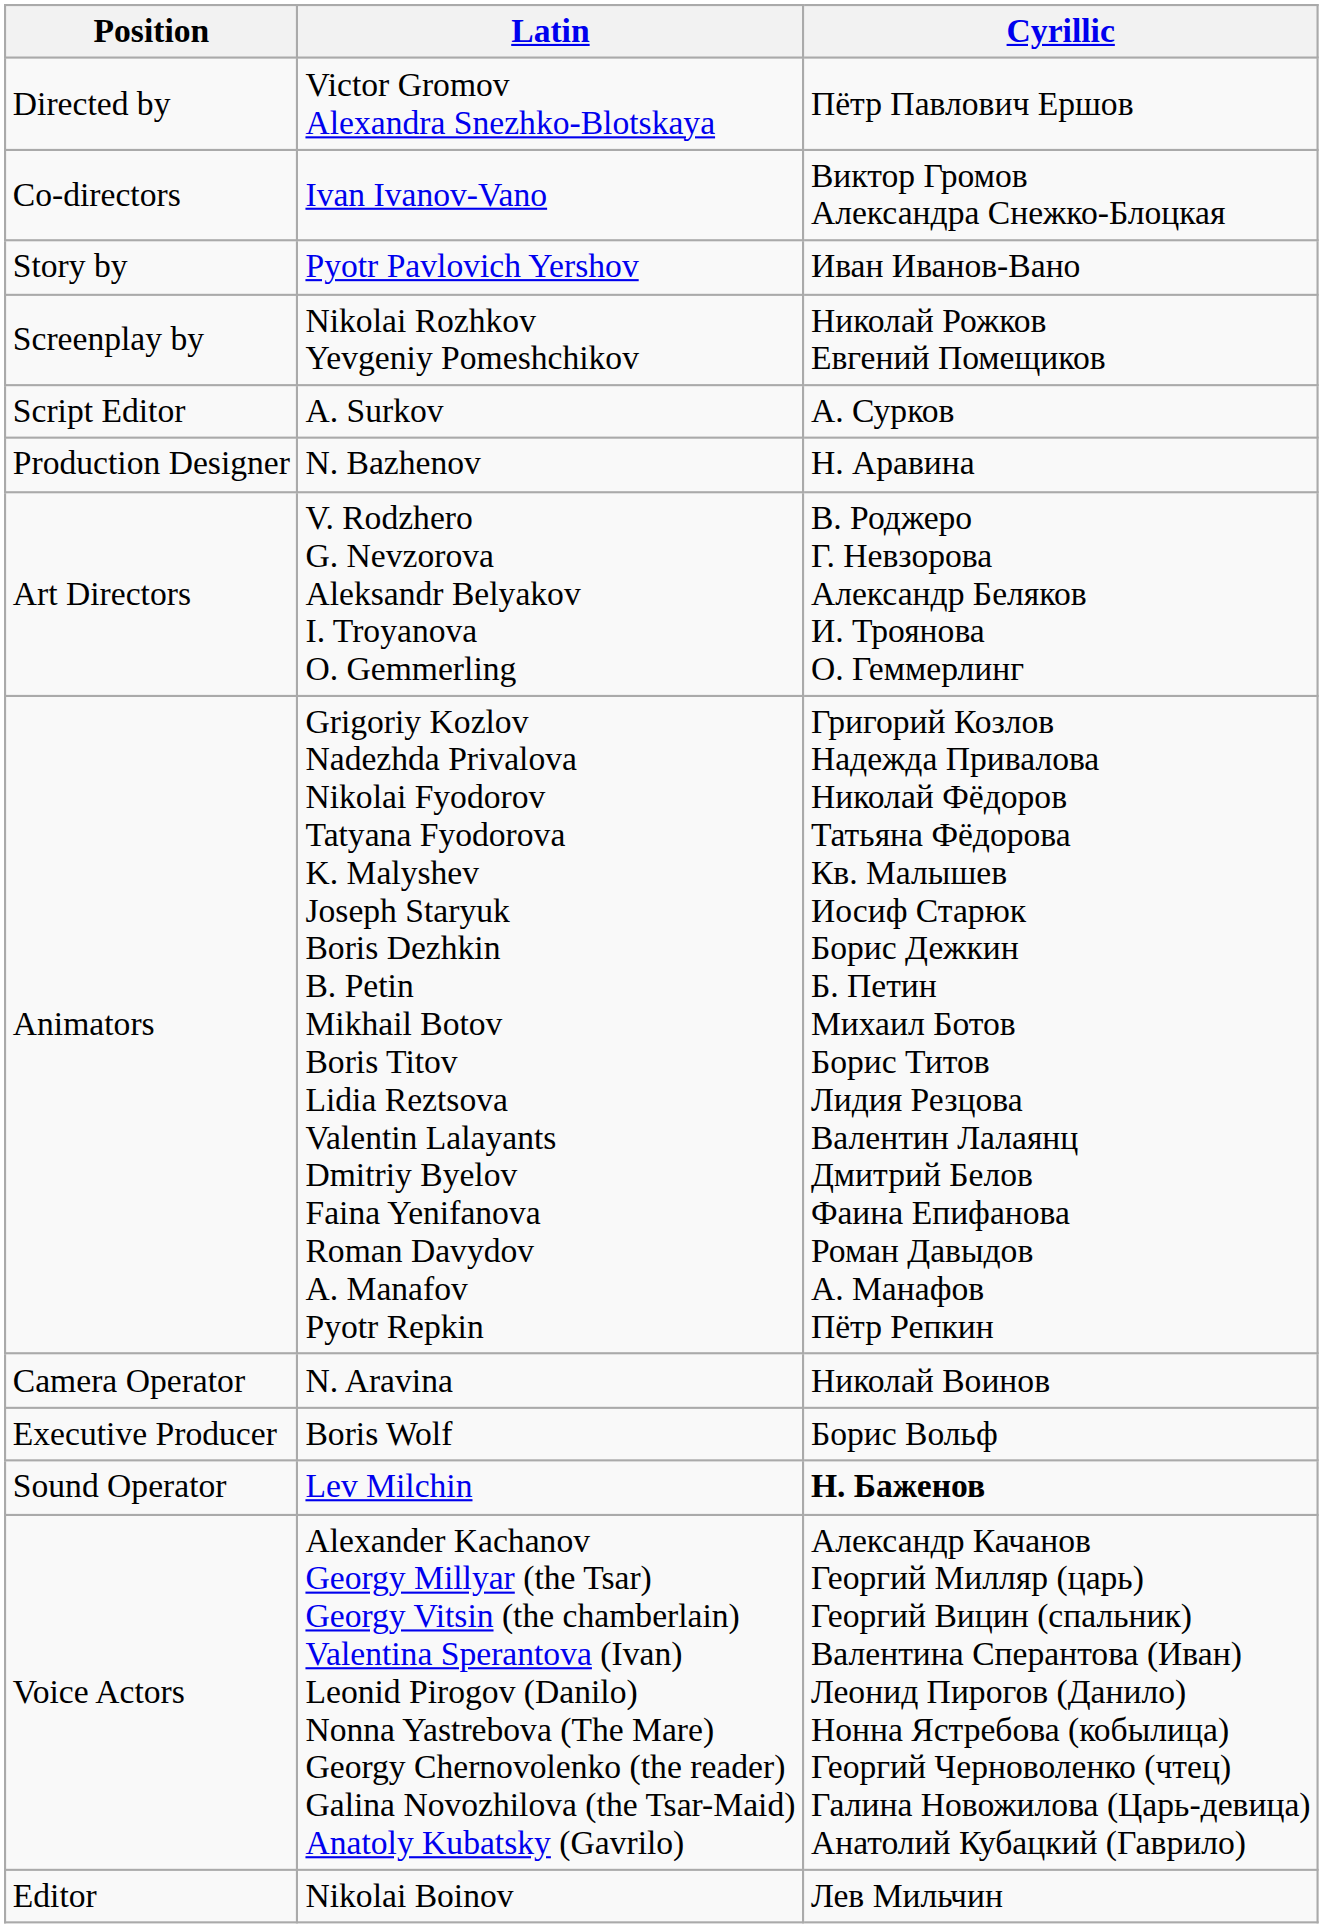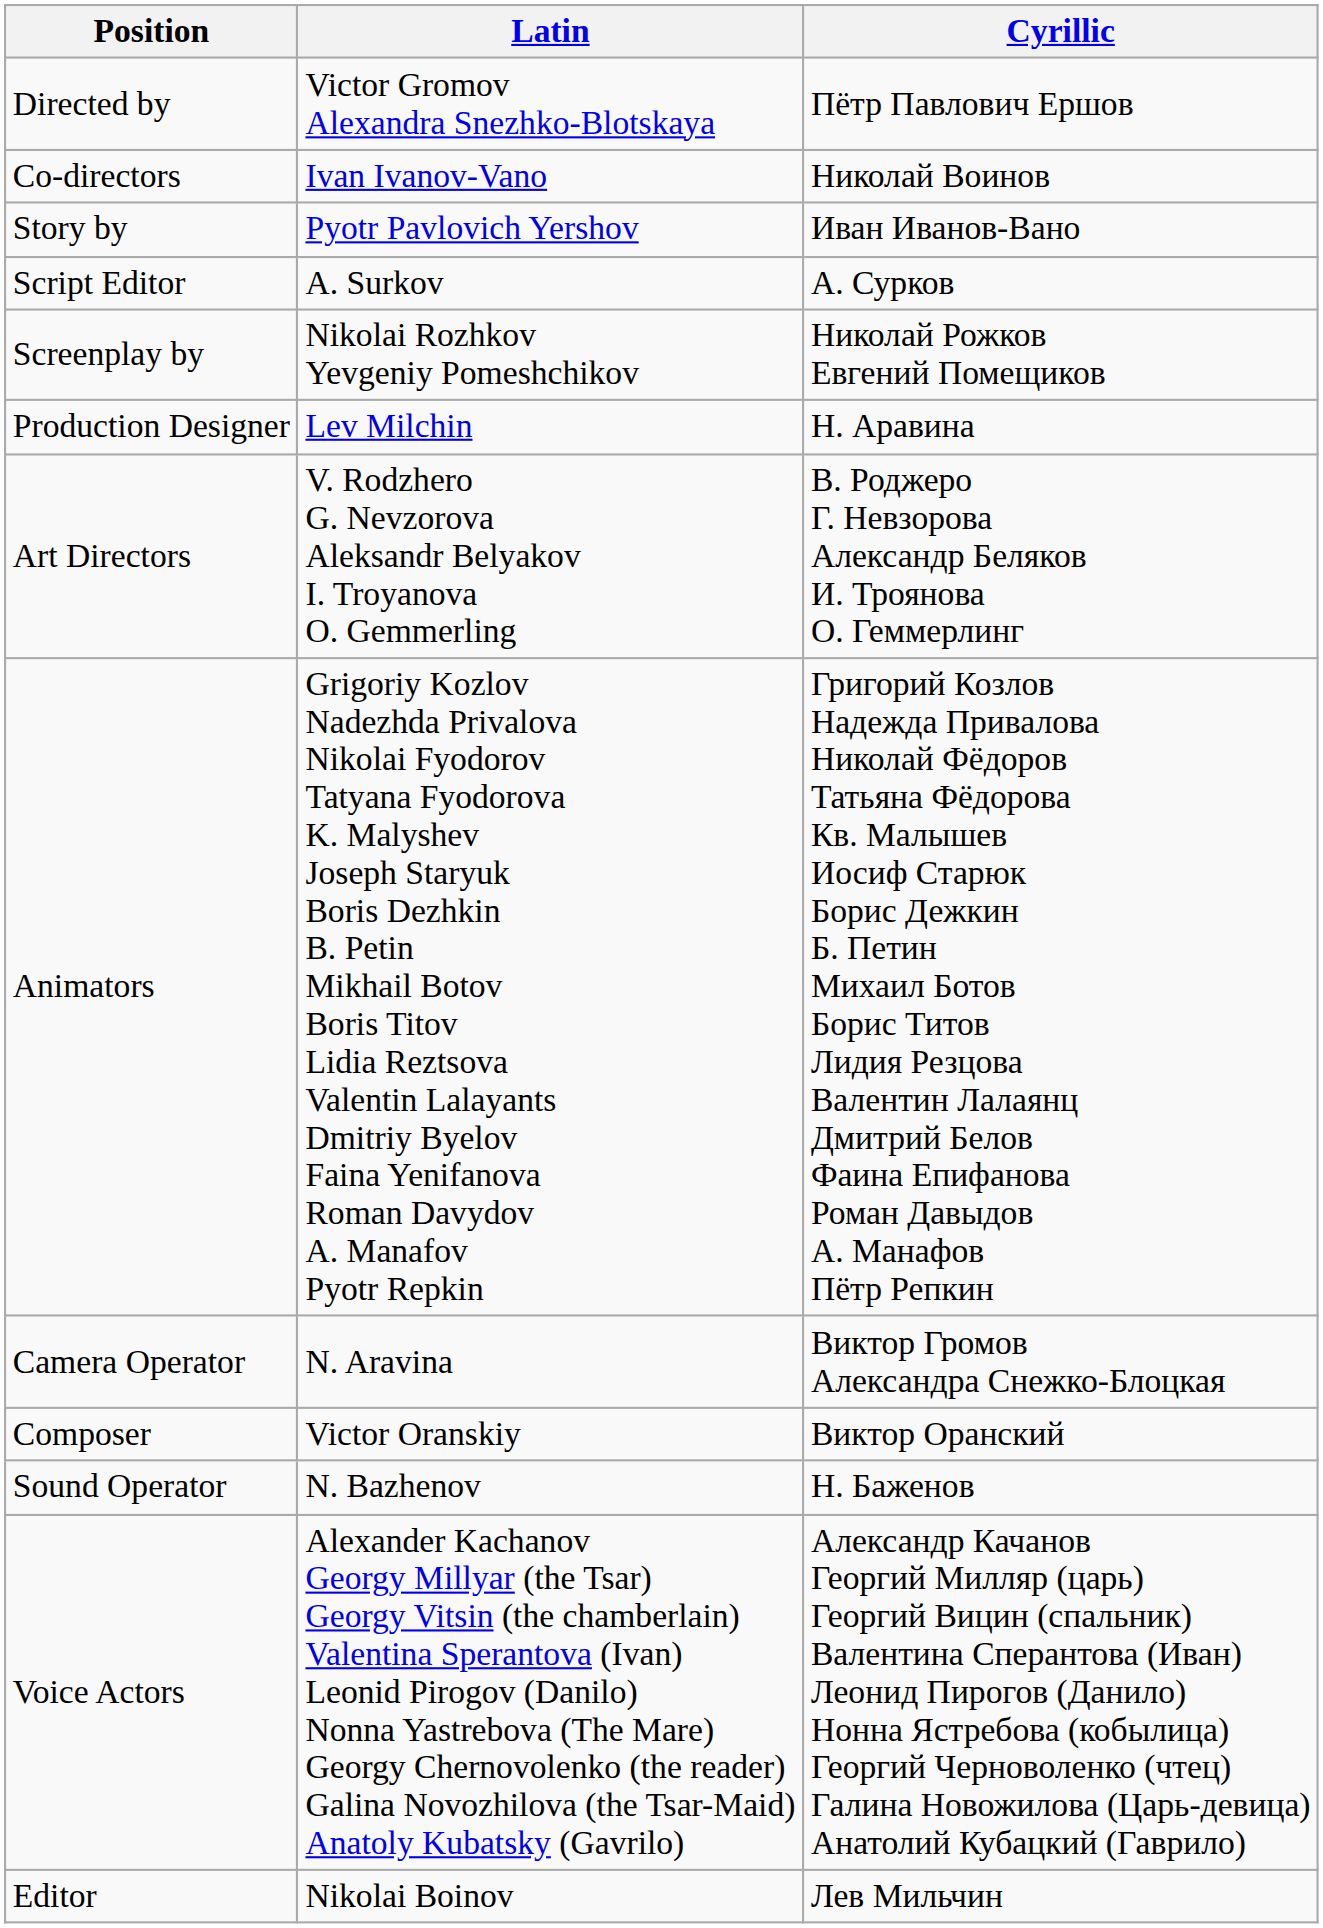Co-directors | Cyrillic: Виктор Громов Александра Снежко-Блоцкая -> Николай Воинов
rows swapped: Script Editor <-> Screenplay by
Production Designer | Latin: N. Bazhenov -> Lev Milchin
Camera Operator | Cyrillic: Николай Воинов -> Виктор Громов Александра Снежко-Блоцкая
+ row: Composer | Victor Oranskiy | Виктор Оранский
- row: Executive Producer | Boris Wolf | Борис Вольф
Sound Operator | Latin: Lev Milchin -> N. Bazhenov
Sound Operator | Cyrillic: bold -> normal
